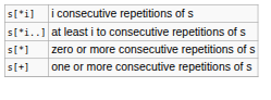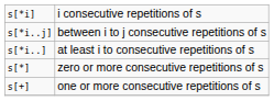+ row: s[*i..j] | between i to j consecutive repetitions of s
